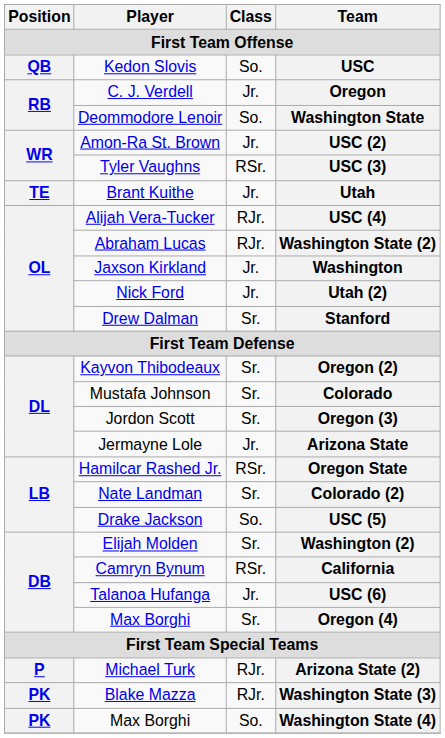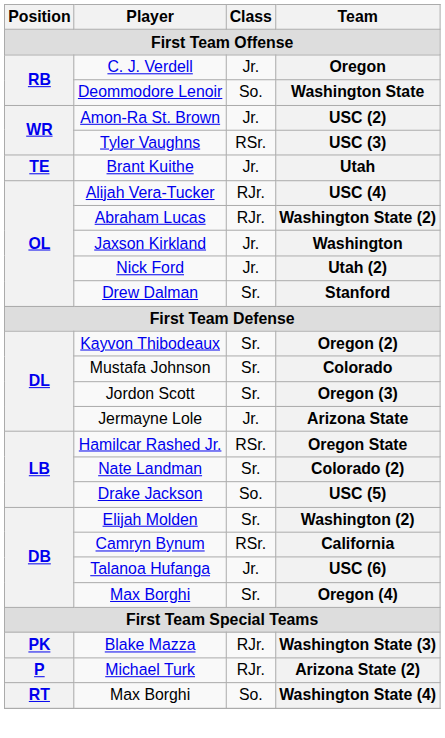- row: QB | Kedon Slovis | So. | USC
rows swapped: Washington State (3) <-> Arizona State (2)
Washington State (4) | Position: PK -> RT
